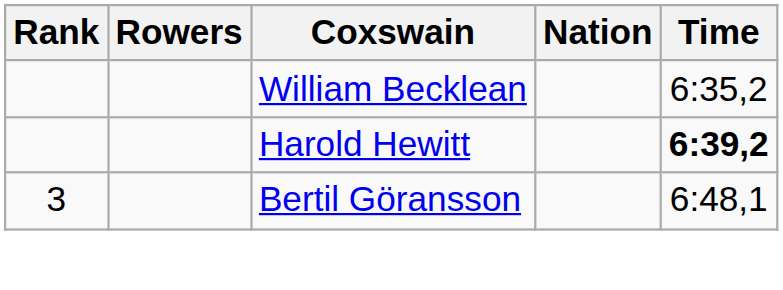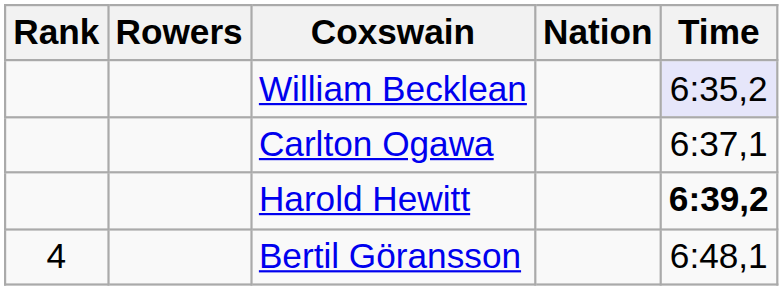William Becklean | Time: no background -> lavender background
+ row: Carlton Ogawa | 6:37,1
Bertil Göransson | Rank: 3 -> 4
